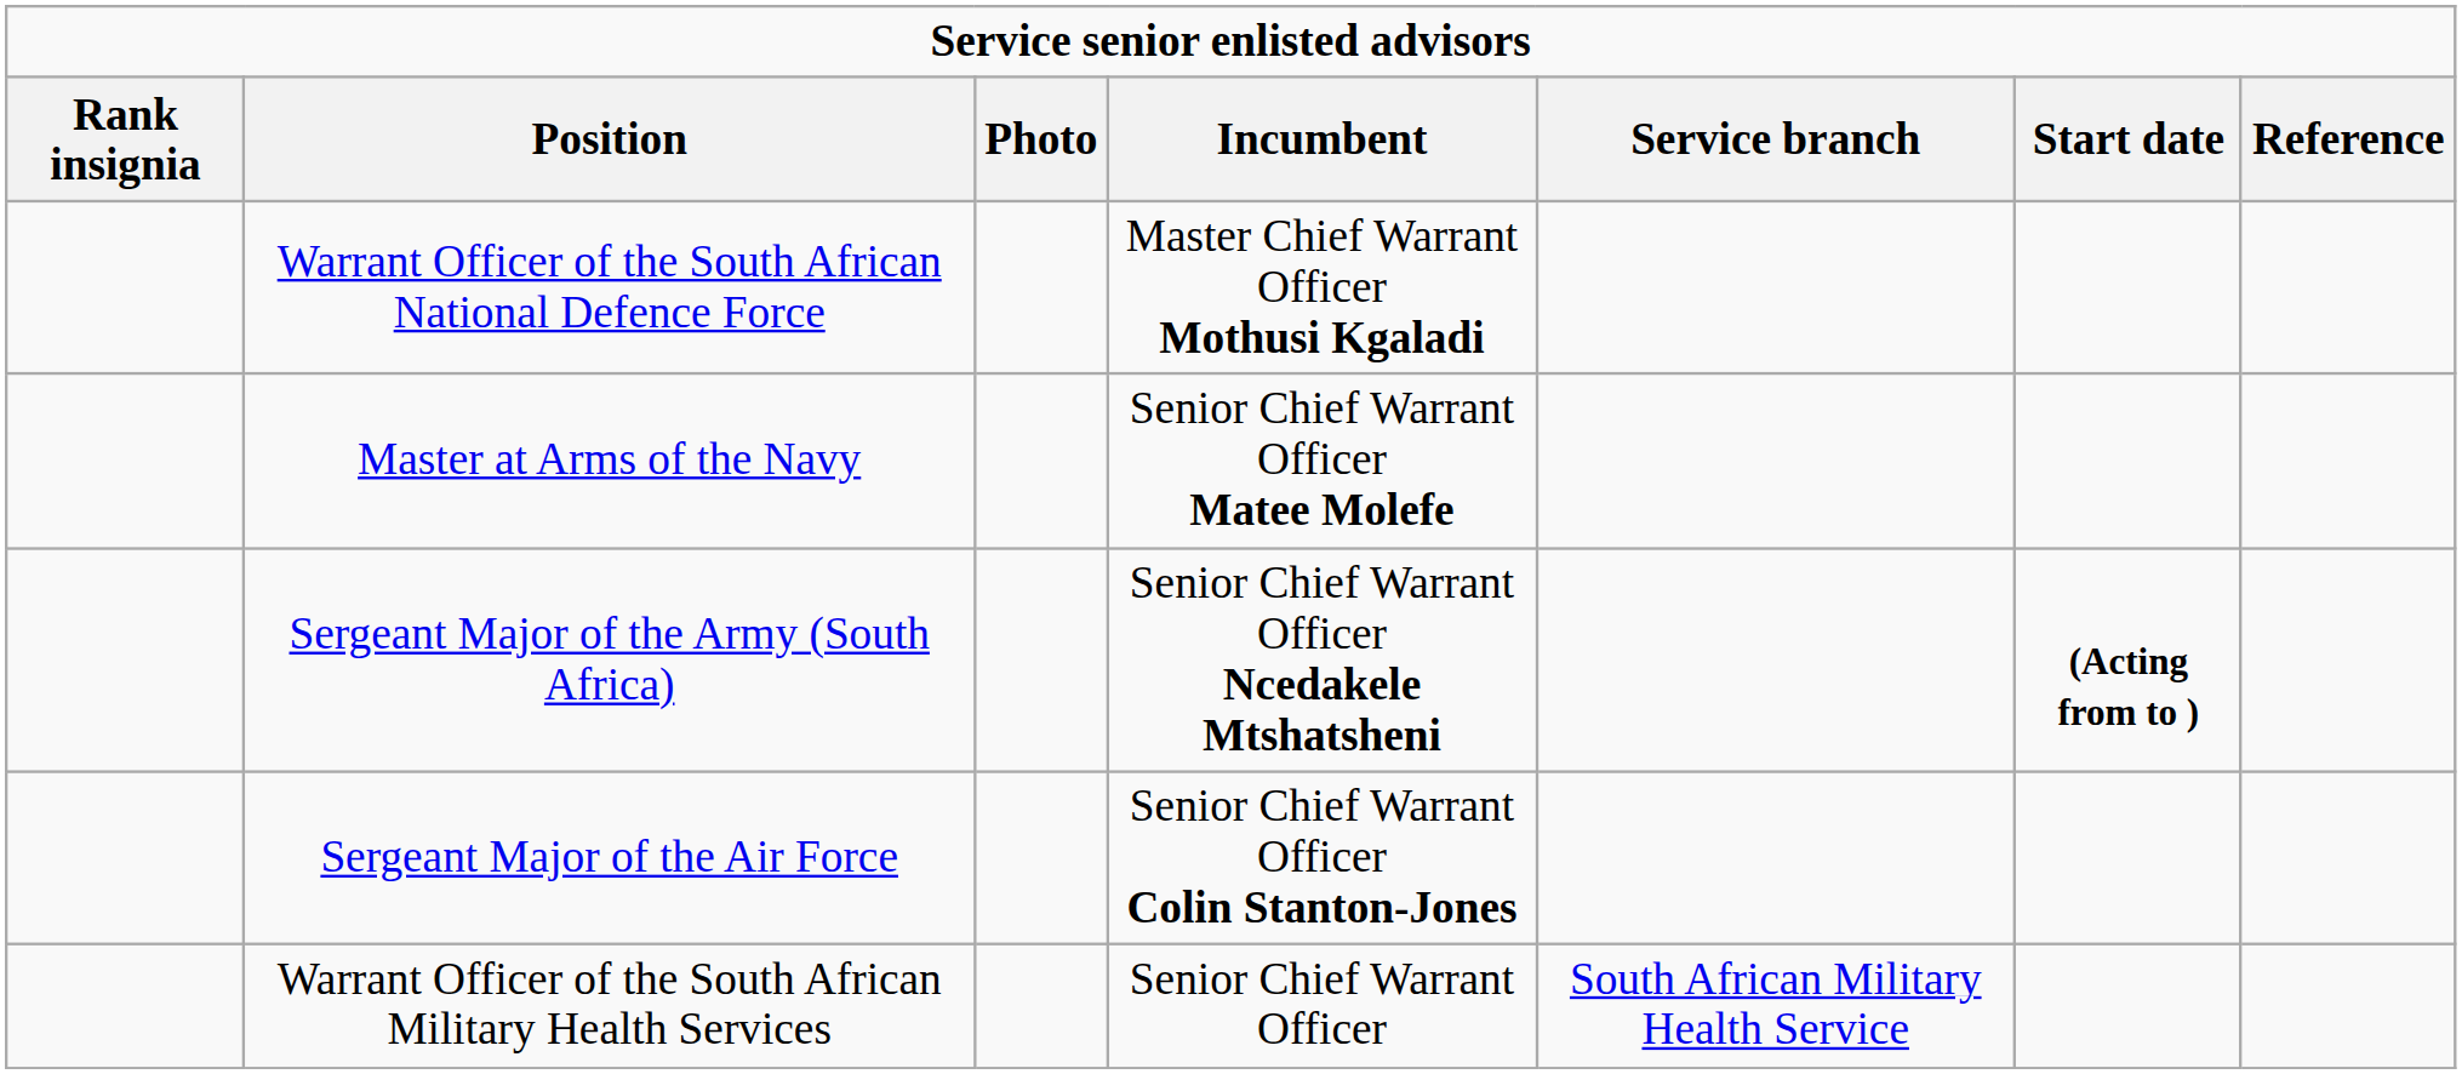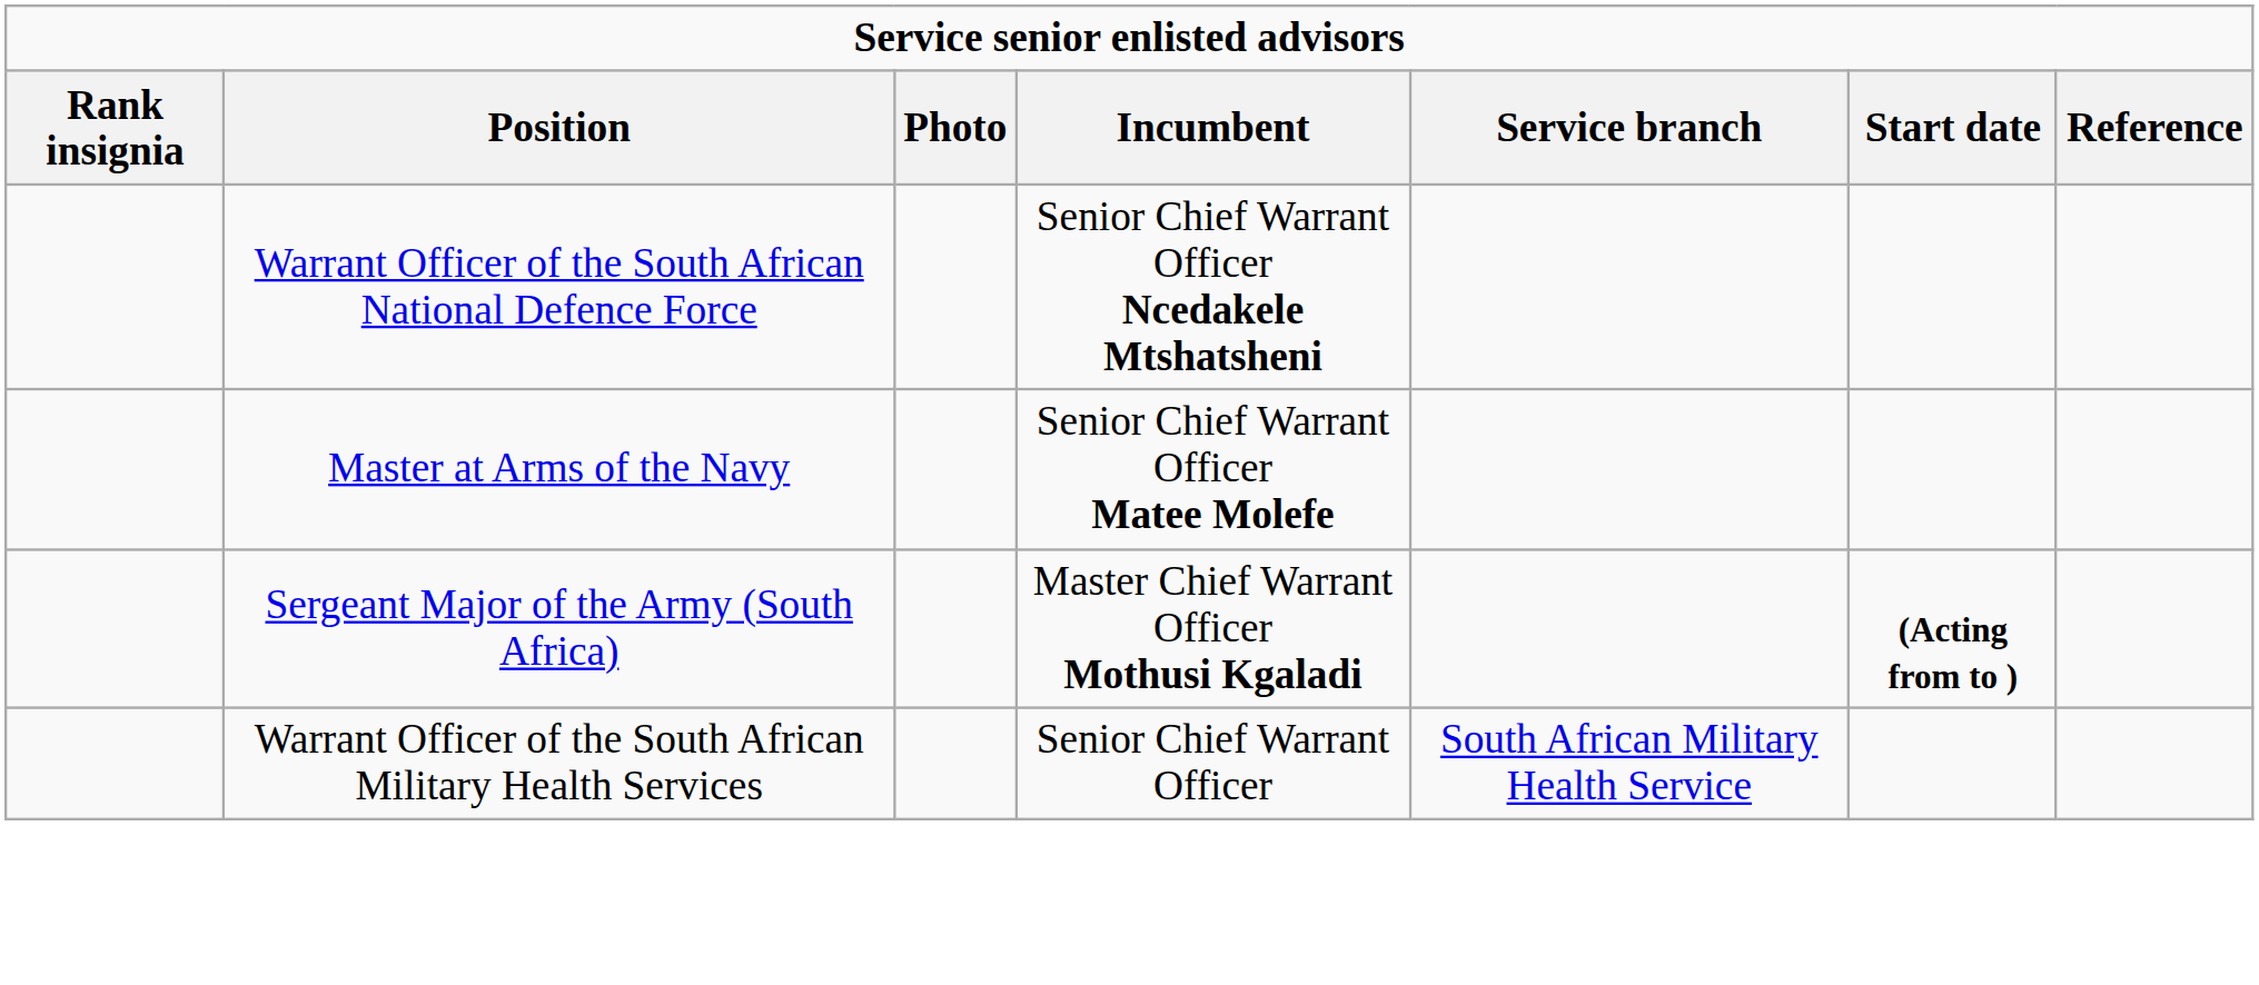Warrant Officer of the South African National Defence Force | Incumbent: Master Chief Warrant Officer Mothusi Kgaladi -> Senior Chief Warrant Officer Ncedakele Mtshatsheni
Sergeant Major of the Army (South Africa) | Incumbent: Senior Chief Warrant Officer Ncedakele Mtshatsheni -> Master Chief Warrant Officer Mothusi Kgaladi
- row: Sergeant Major of the Air Force | Senior Chief Warrant Officer Colin Stanton-Jones
